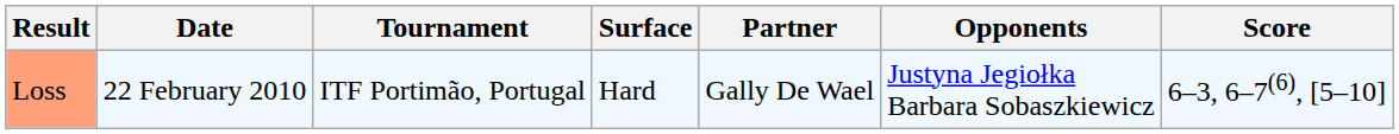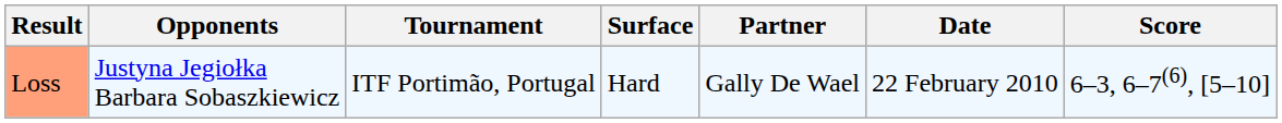columns swapped: Date <-> Opponents
